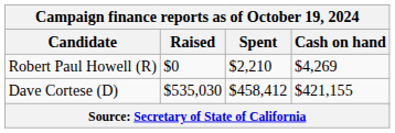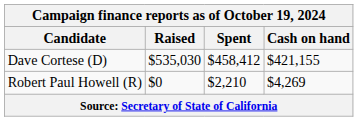rows swapped: Dave Cortese (D) <-> Robert Paul Howell (R)
